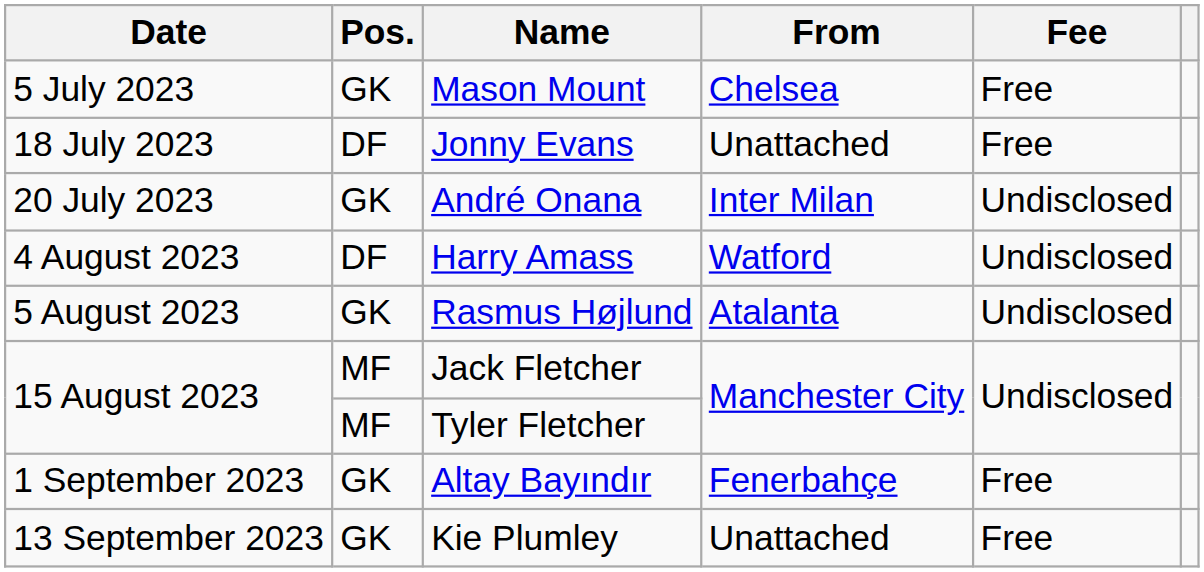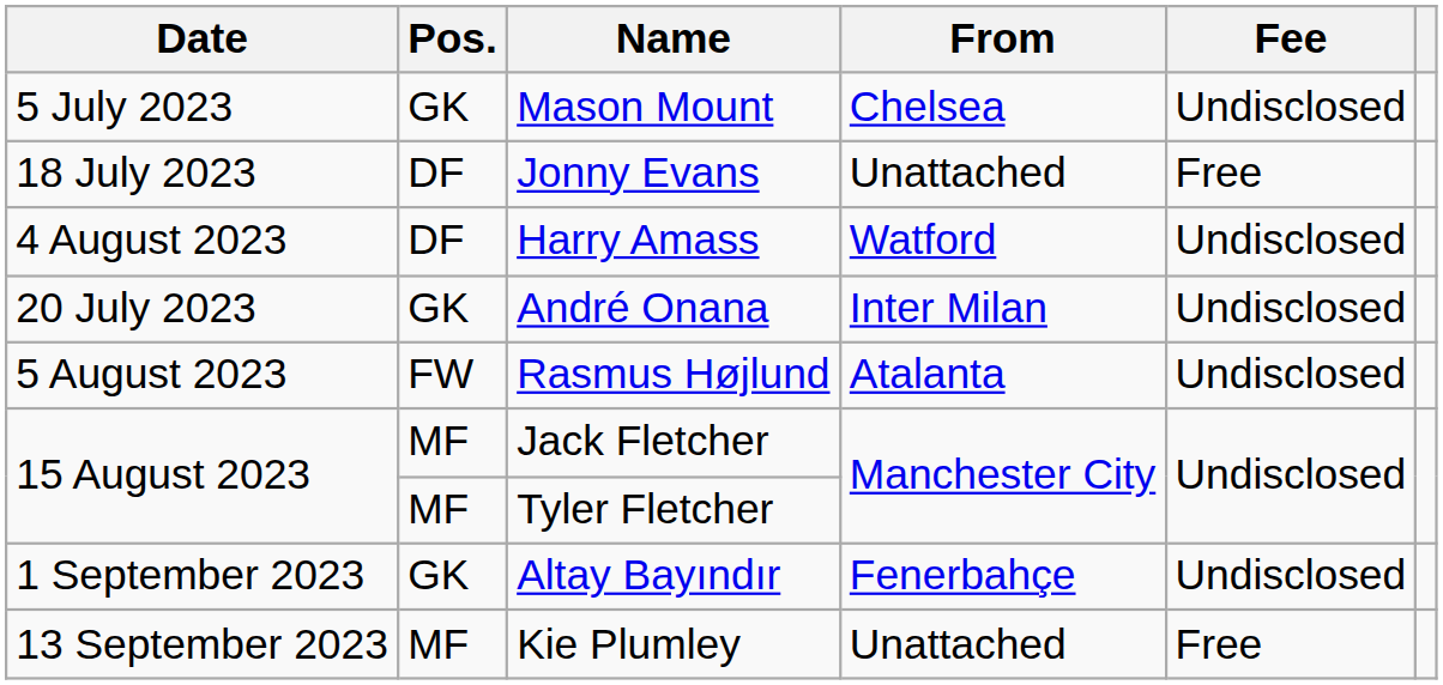Mason Mount | Fee: Free -> Undisclosed
rows swapped: André Onana <-> Harry Amass
Rasmus Højlund | Pos.: GK -> FW
Altay Bayındır | Fee: Free -> Undisclosed
Kie Plumley | Pos.: GK -> MF
